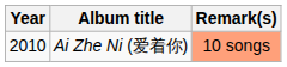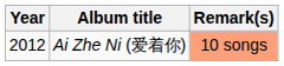Ai Zhe Ni (爱着你) | Year: 2010 -> 2012
